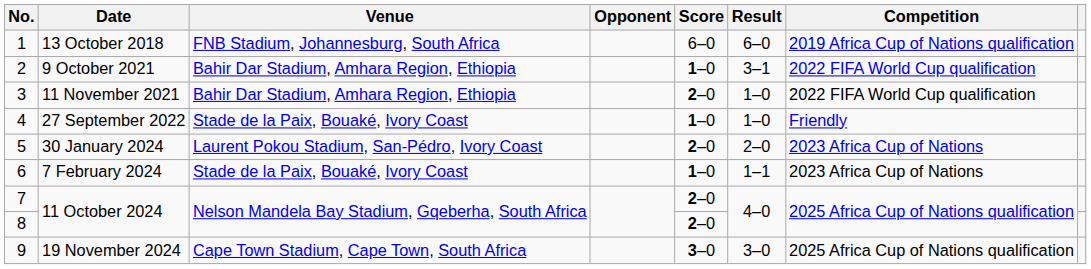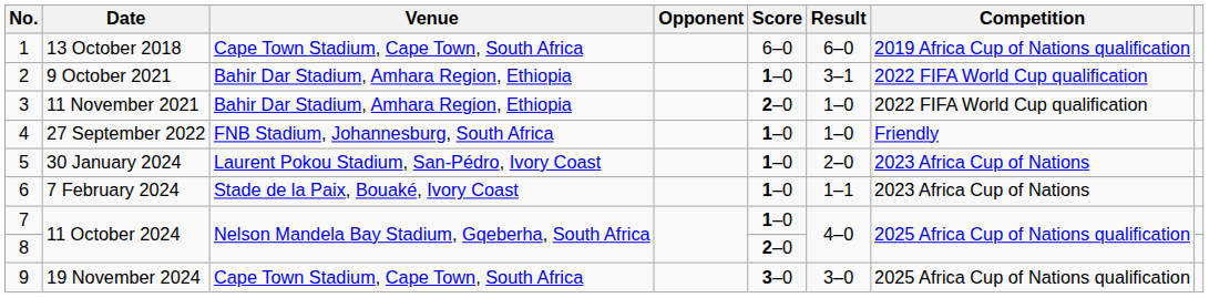1 | Venue: FNB Stadium, Johannesburg, South Africa -> Cape Town Stadium, Cape Town, South Africa
4 | Venue: Stade de la Paix, Bouaké, Ivory Coast -> FNB Stadium, Johannesburg, South Africa
5 | Score: 2–0 -> 1–0
7 | Score: 2–0 -> 1–0
